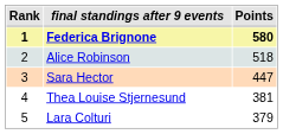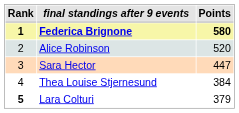Alice Robinson | Points: 518 -> 520
Thea Louise Stjernesund | Points: 381 -> 384
Lara Colturi | Rank: normal -> bold
